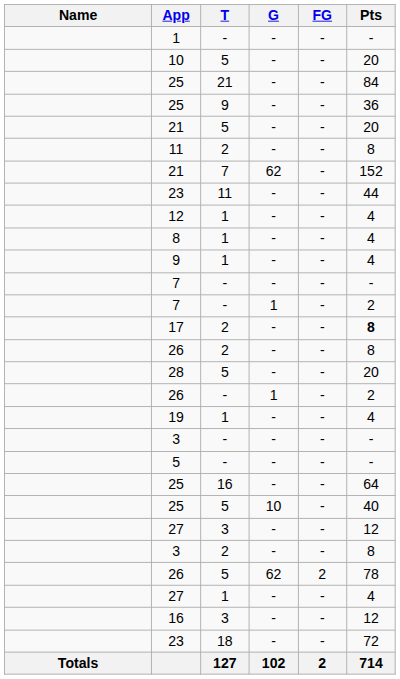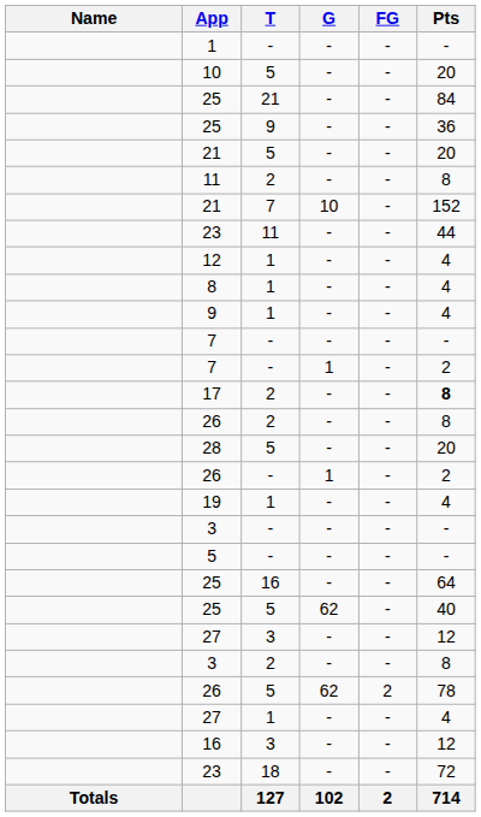21 / 7 | G: 62 -> 10
25 / 5 | G: 10 -> 62
